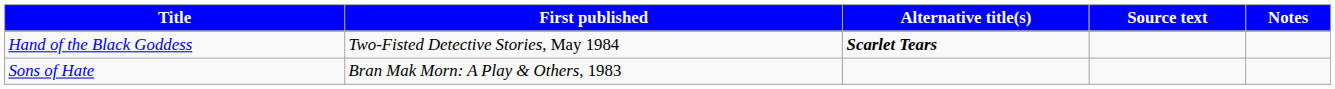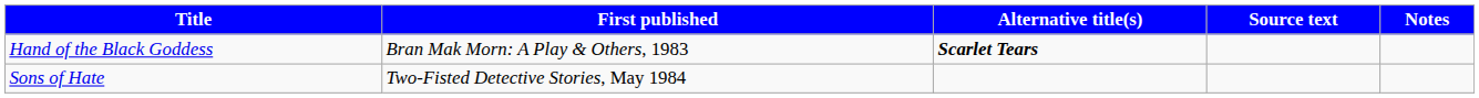Hand of the Black Goddess | First published: Two-Fisted Detective Stories, May 1984 -> Bran Mak Morn: A Play & Others, 1983
Sons of Hate | First published: Bran Mak Morn: A Play & Others, 1983 -> Two-Fisted Detective Stories, May 1984
